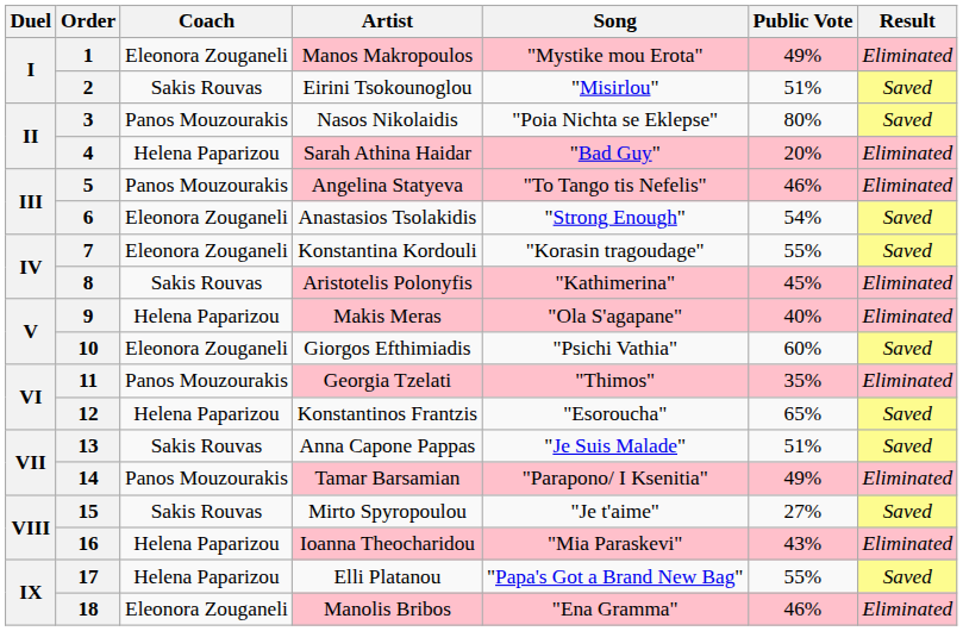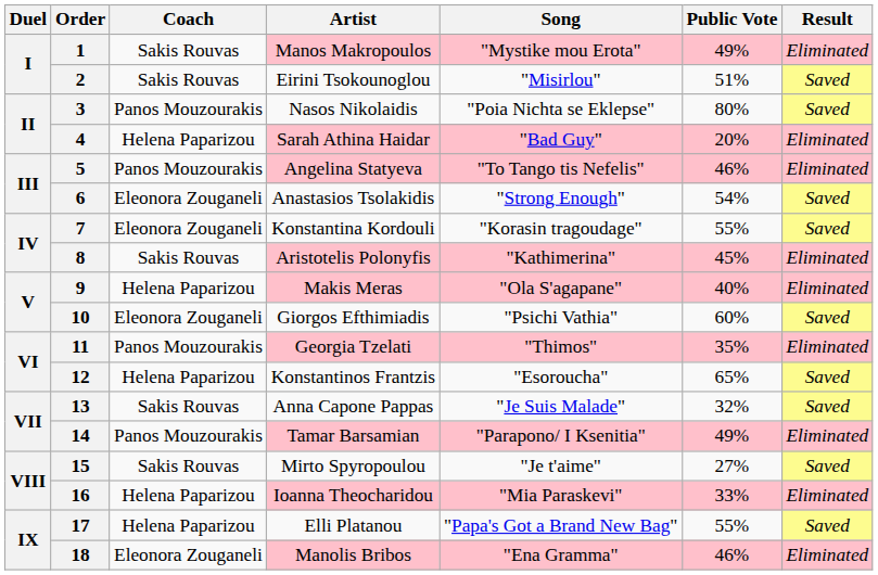1 | Coach: Eleonora Zouganeli -> Sakis Rouvas
13 | Public Vote: 51% -> 32%
16 | Public Vote: 43% -> 33%
